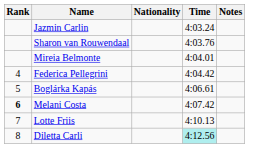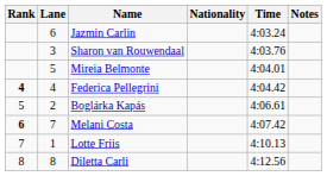+ column: Lane | 6 | 3 | 5 | 4 | 2 | 7 | 1 | 8
Federica Pellegrini | Rank: normal -> bold
Diletta Carli | Time: paleturquoise background -> no background
